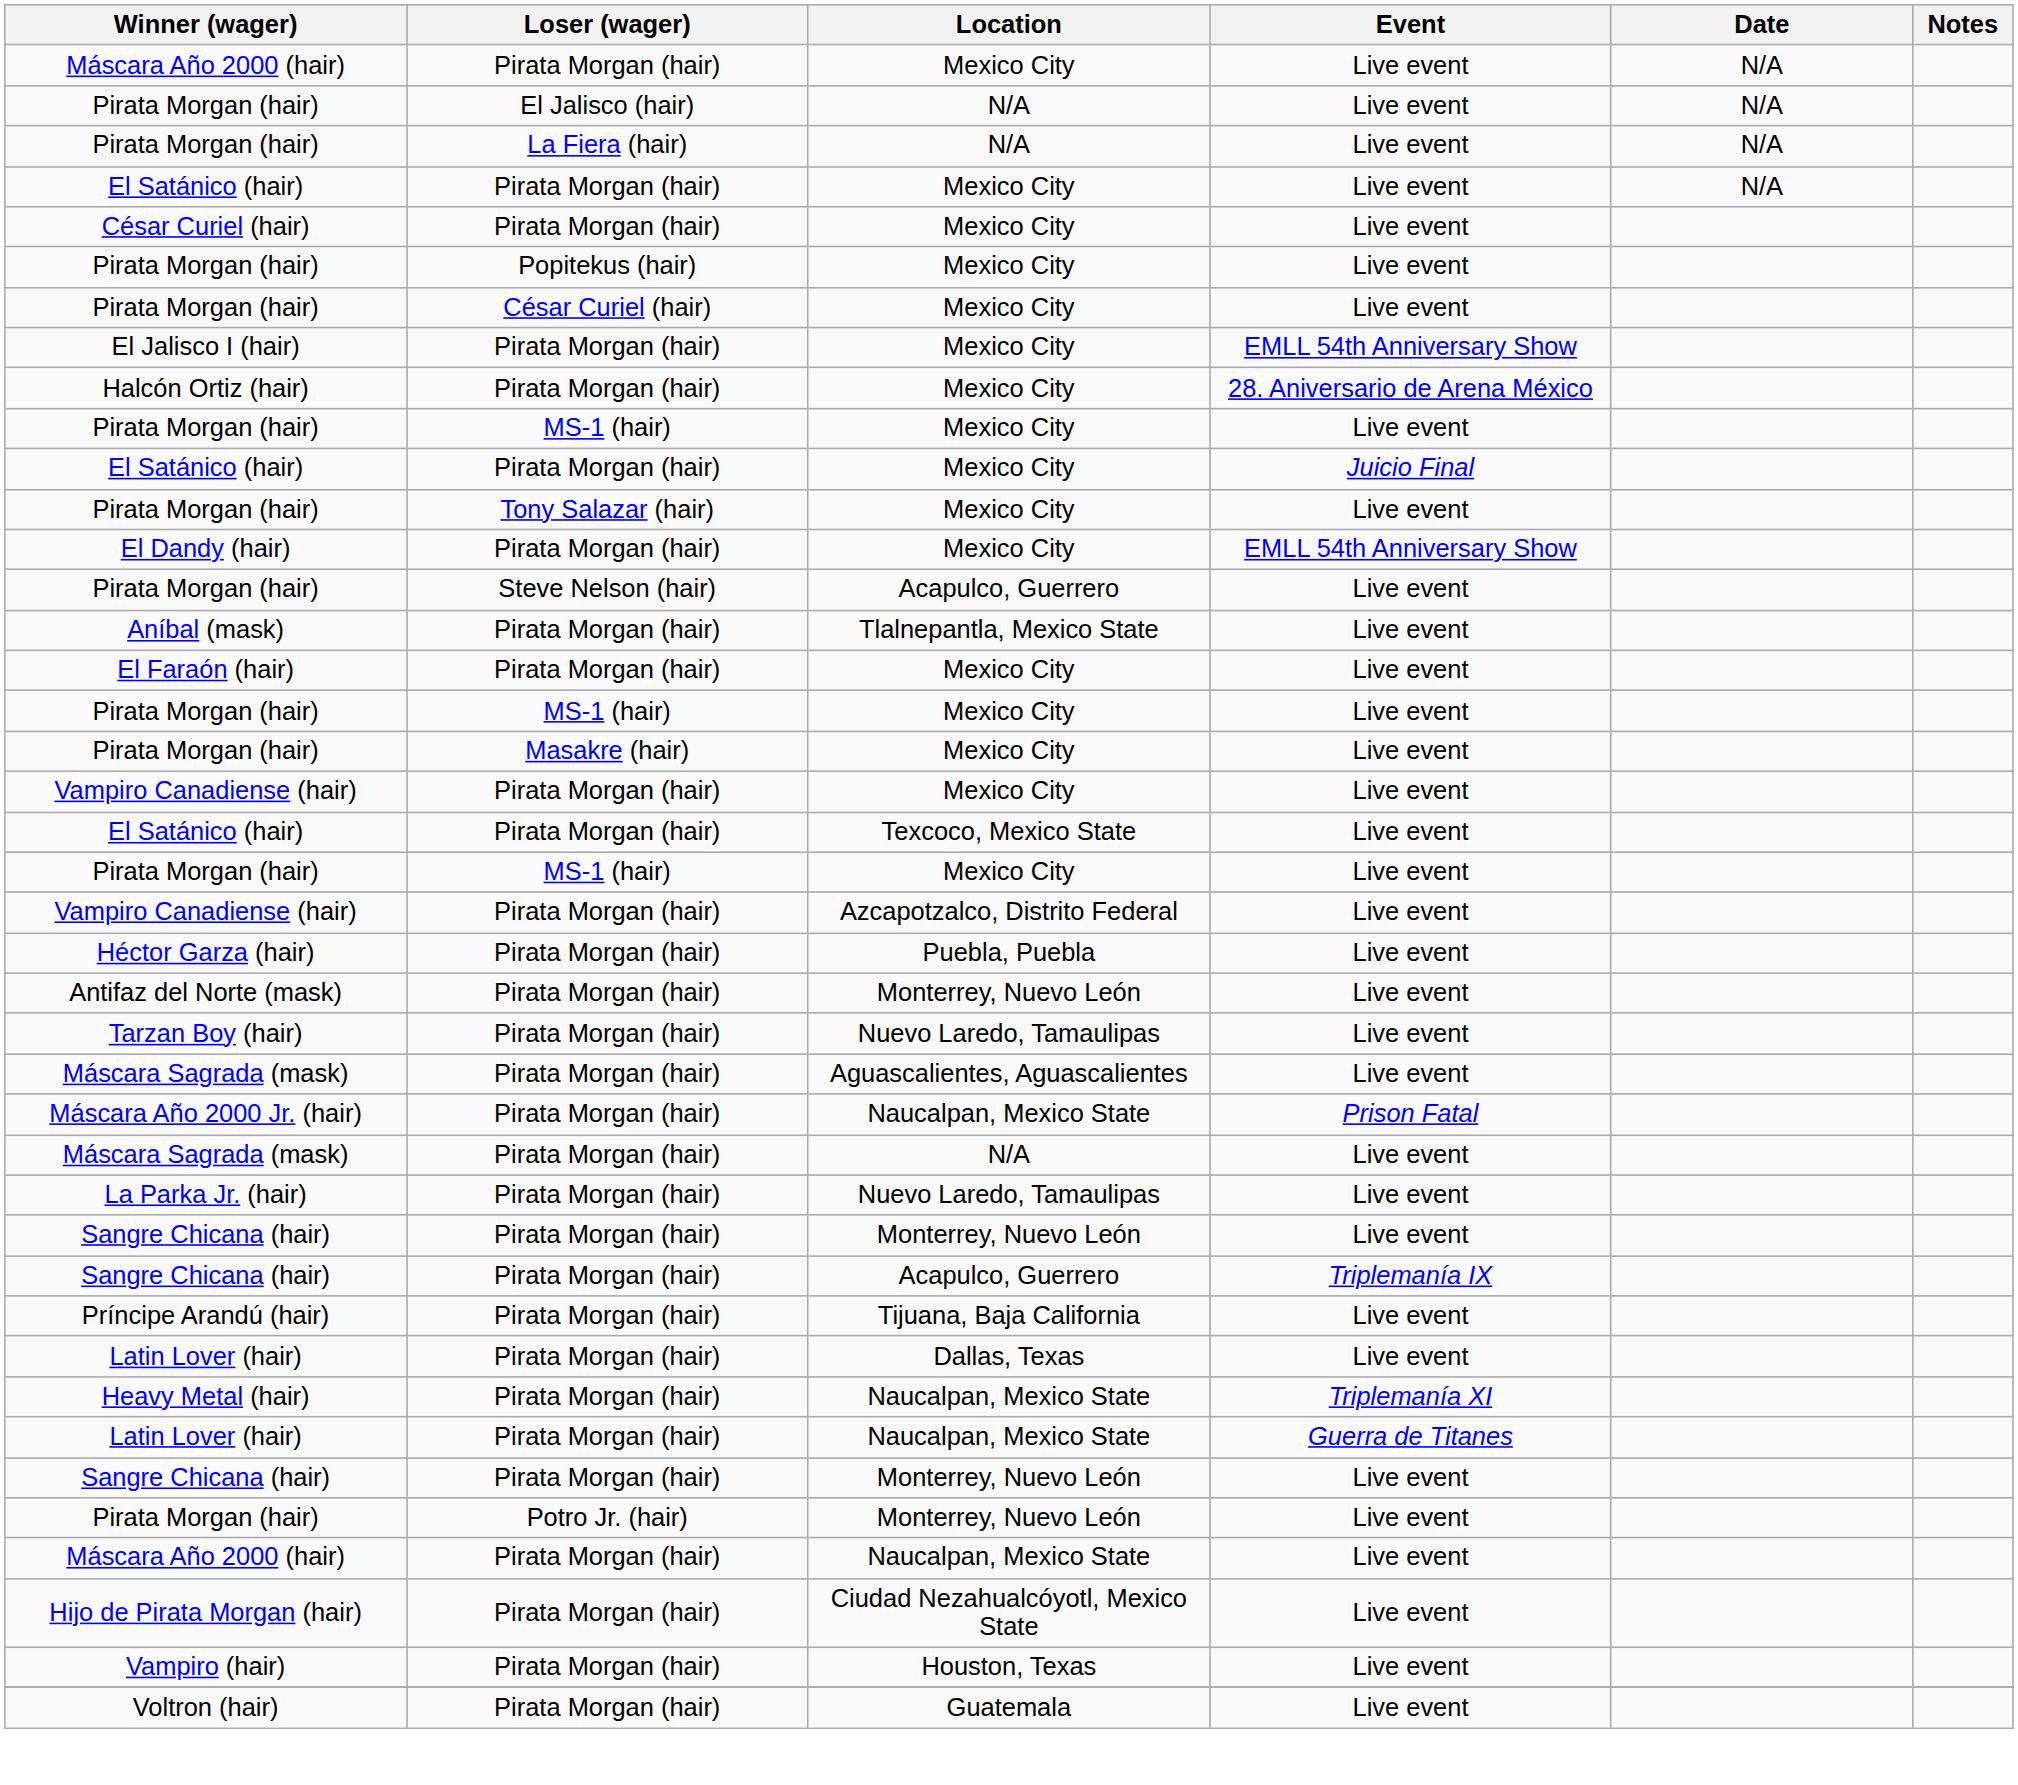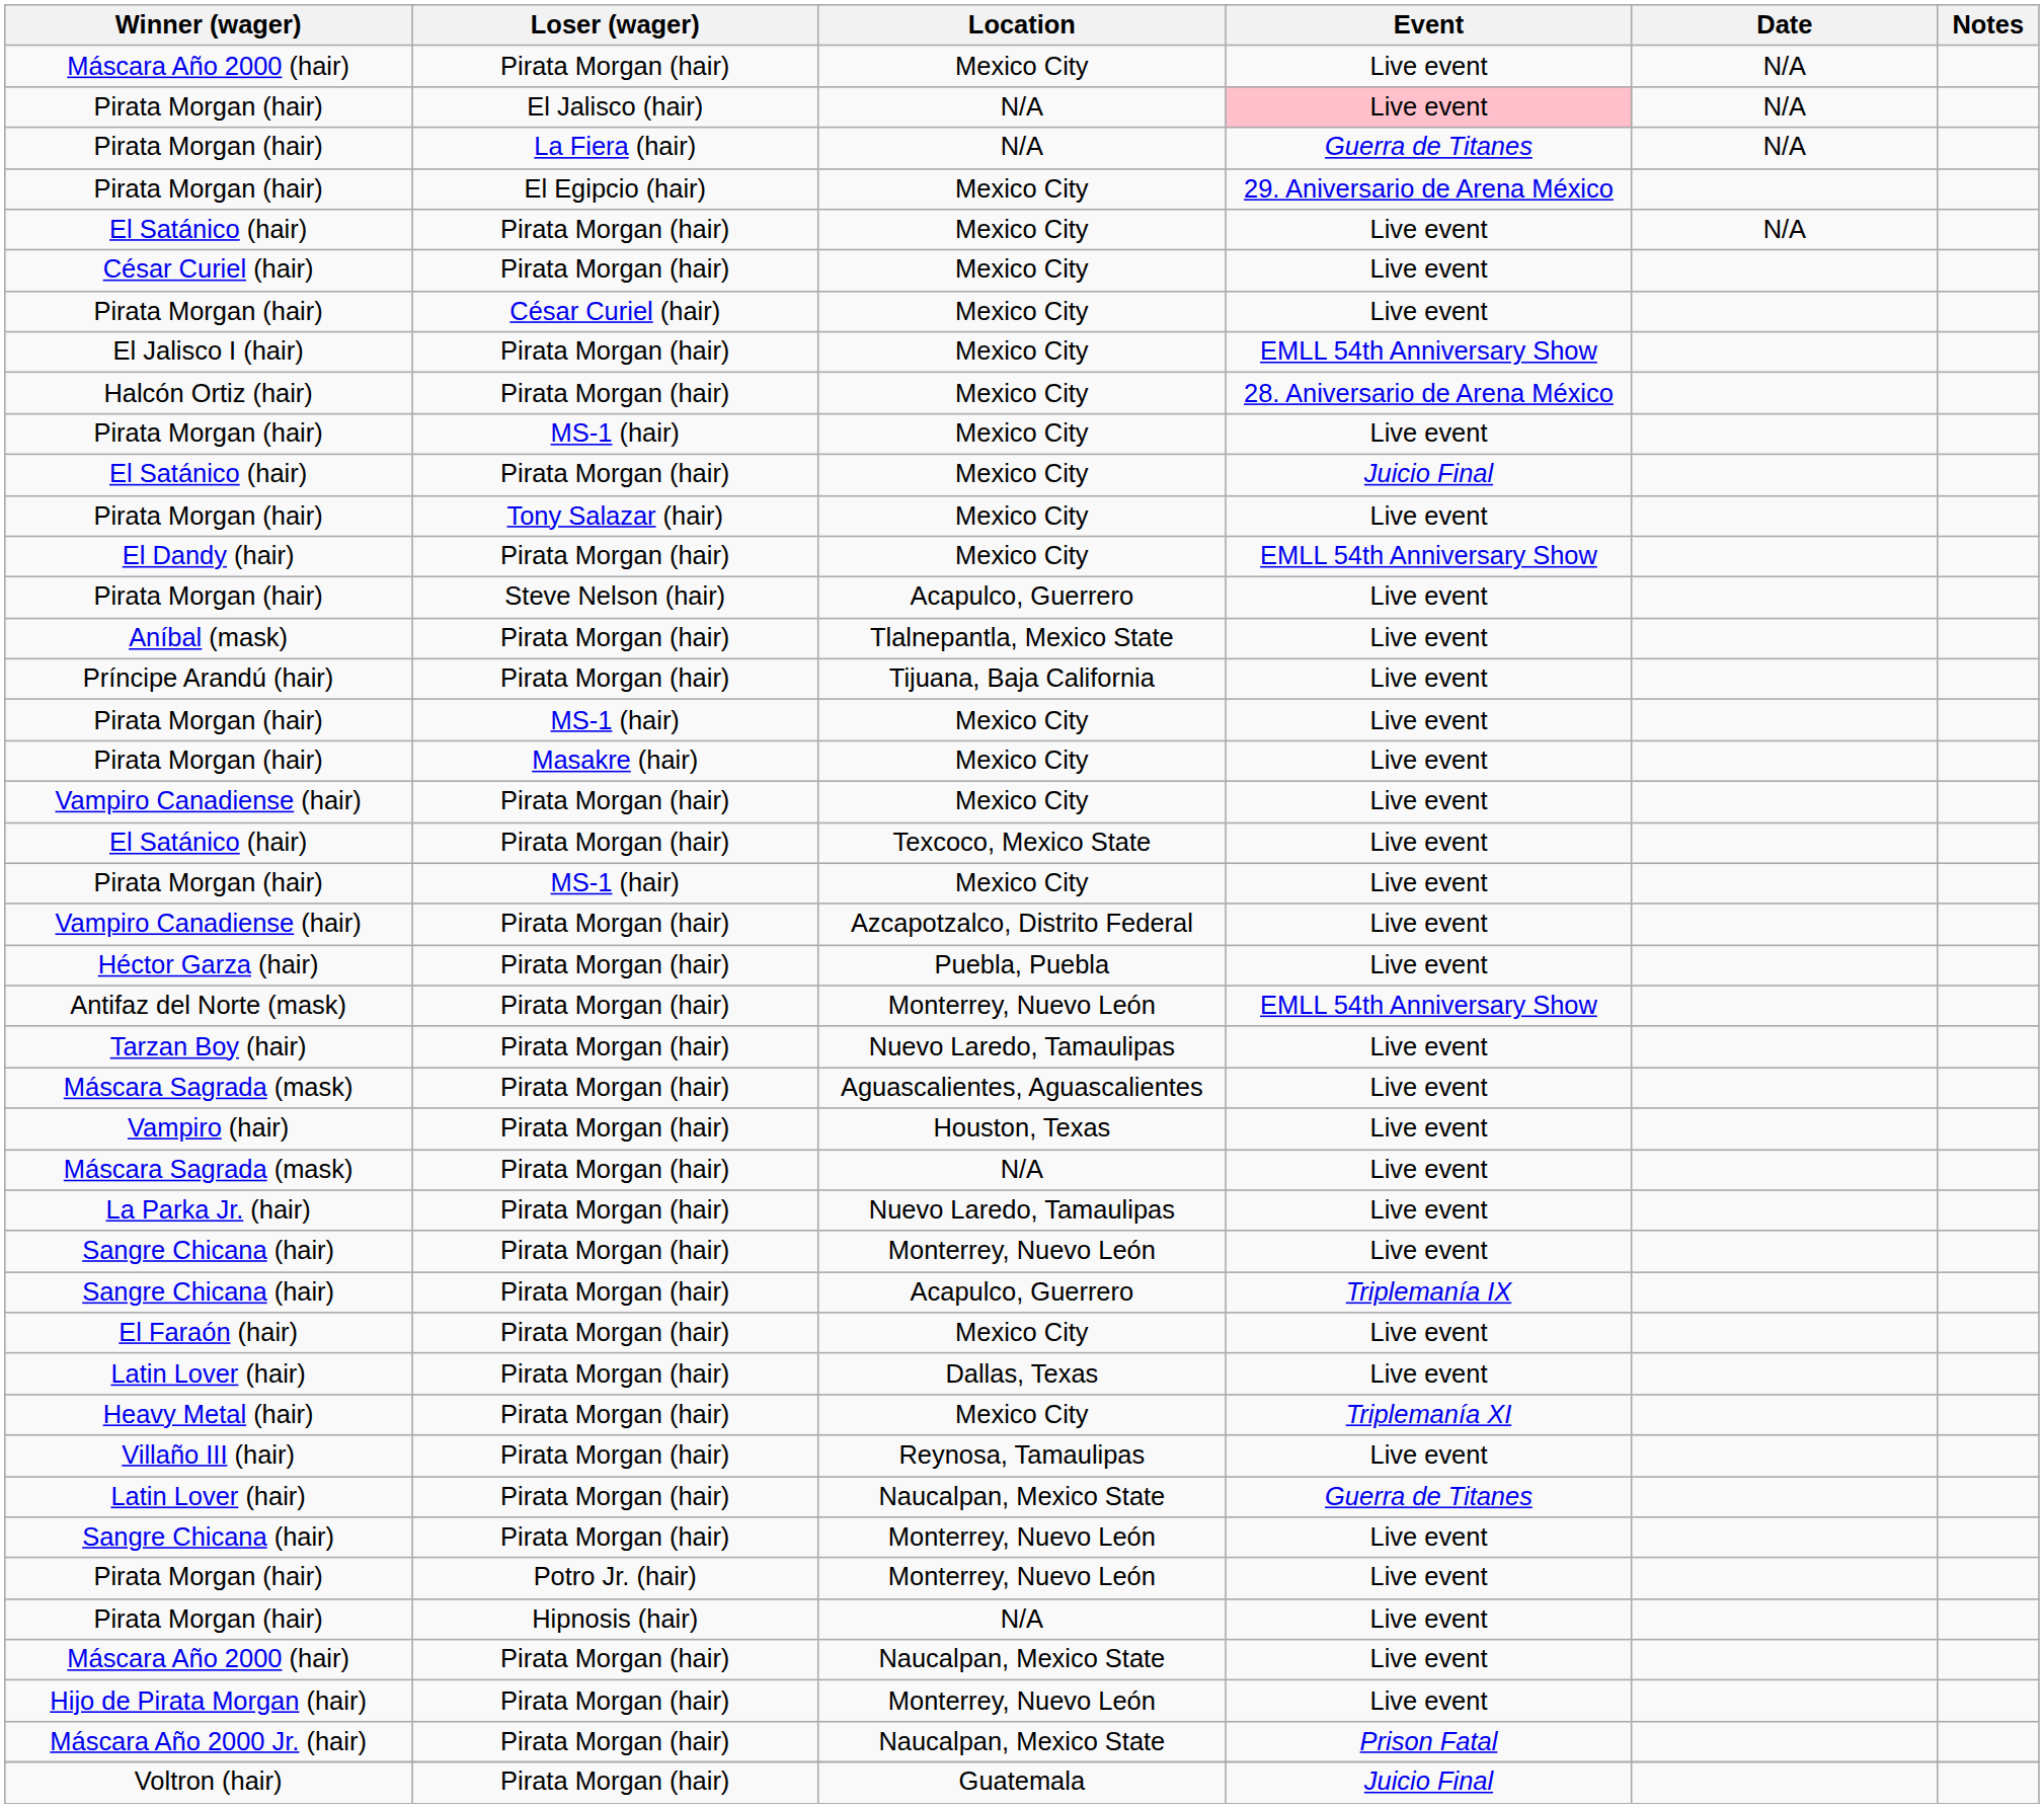Pirata Morgan (hair) / El Jalisco (hair) | Event: no background -> pink background
Pirata Morgan (hair) / La Fiera (hair) | Event: Live event -> Guerra de Titanes
+ row: Pirata Morgan (hair) | El Egipcio (hair) | Mexico City | 29. Aniversario de Arena México
- row: Pirata Morgan (hair) | Popitekus (hair) | Mexico City | Live event
rows swapped: El Faraón (hair) <-> Príncipe Arandú (hair)
Antifaz del Norte (mask) | Event: Live event -> EMLL 54th Anniversary Show
rows swapped: Vampiro (hair) <-> Máscara Año 2000 Jr. (hair)
Heavy Metal (hair) | Location: Naucalpan, Mexico State -> Mexico City
+ row: Villaño III (hair) | Pirata Morgan (hair) | Reynosa, Tamaulipas | Live event
+ row: Pirata Morgan (hair) | Hipnosis (hair) | N/A | Live event
Hijo de Pirata Morgan (hair) | Location: Ciudad Nezahualcóyotl, Mexico State -> Monterrey, Nuevo León
Voltron (hair) | Event: Live event -> Juicio Final
